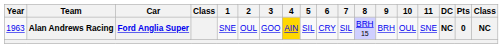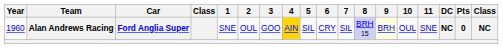Alan Andrews Racing | Year: 1963 -> 1960
Alan Andrews Racing | 9: no background -> lightyellow background
